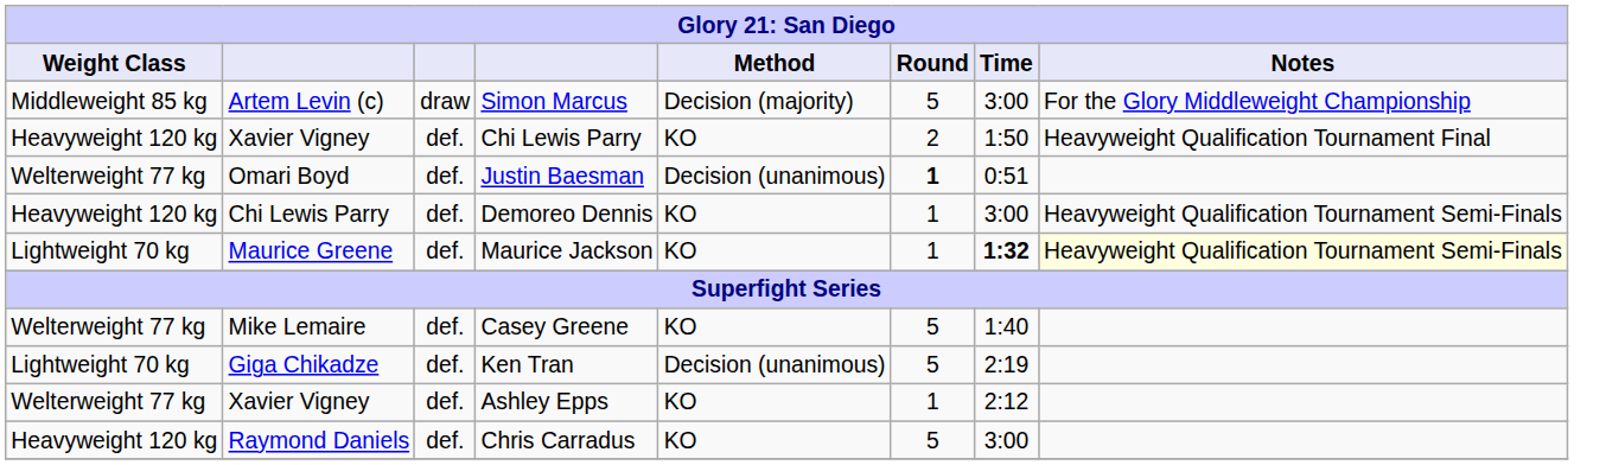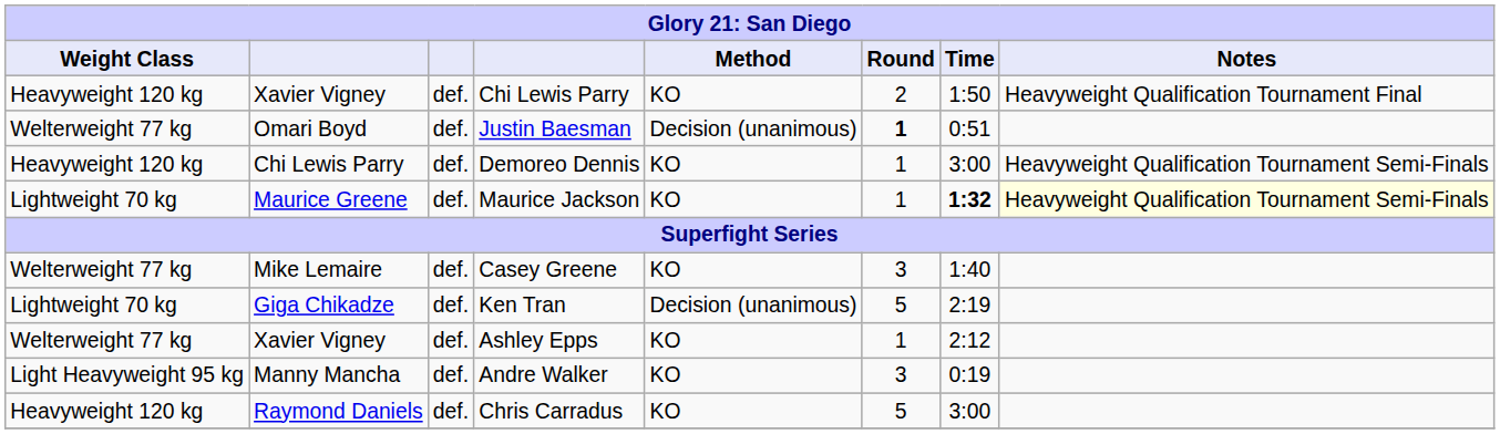- row: Middleweight 85 kg | Artem Levin (c) | draw | Simon Marcus | Decision (majority) | 5 | 3:00 | For the Glory Middleweight Championship
Casey Greene | Round: 5 -> 3
+ row: Light Heavyweight 95 kg | Manny Mancha | def. | Andre Walker | KO | 3 | 0:19
